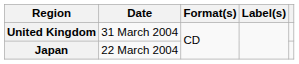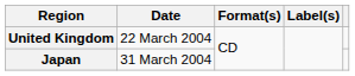United Kingdom | Date: 31 March 2004 -> 22 March 2004
Japan | Date: 22 March 2004 -> 31 March 2004
